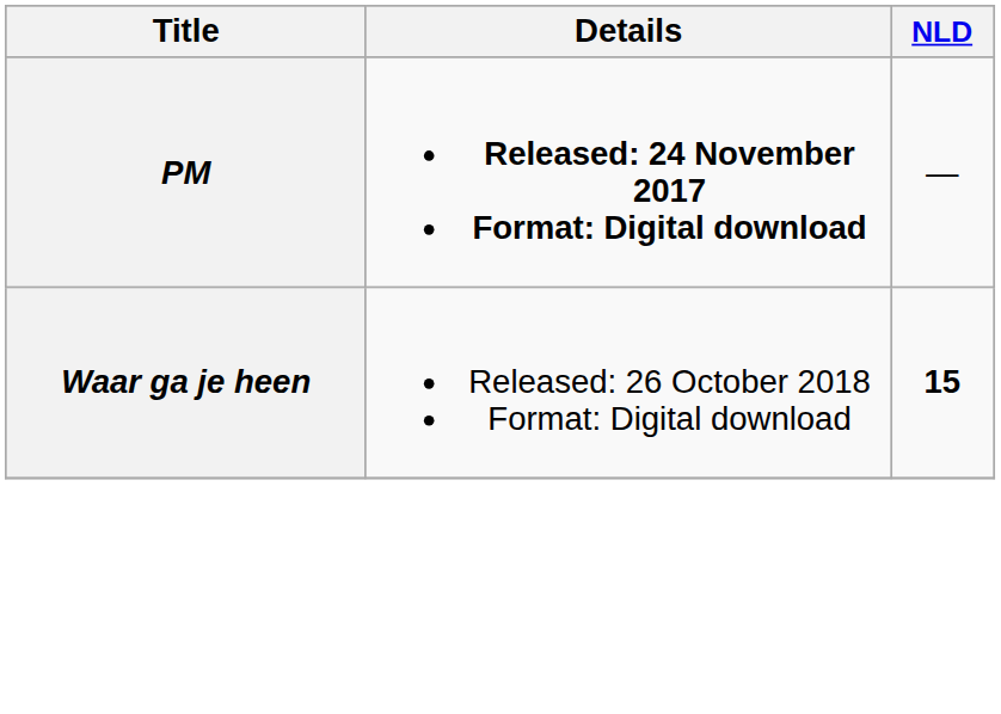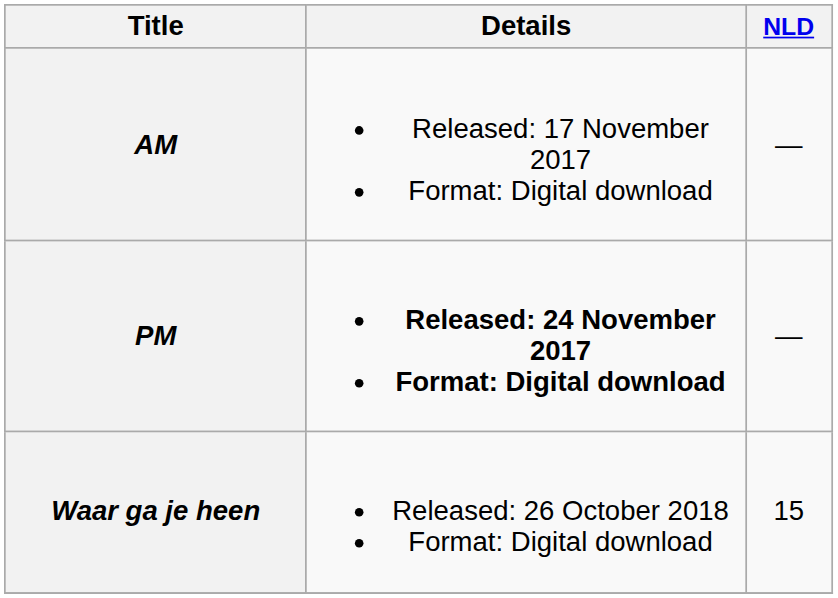+ row: AM | Released: 17 November 2017 Format: Digital download | —
Waar ga je heen | NLD: bold -> normal
